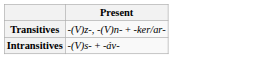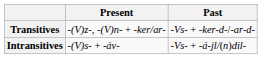+ column: Past | -Vs- + -ker-d-/-ar-d- | -Vs- + -á-jl/(n)dil-
